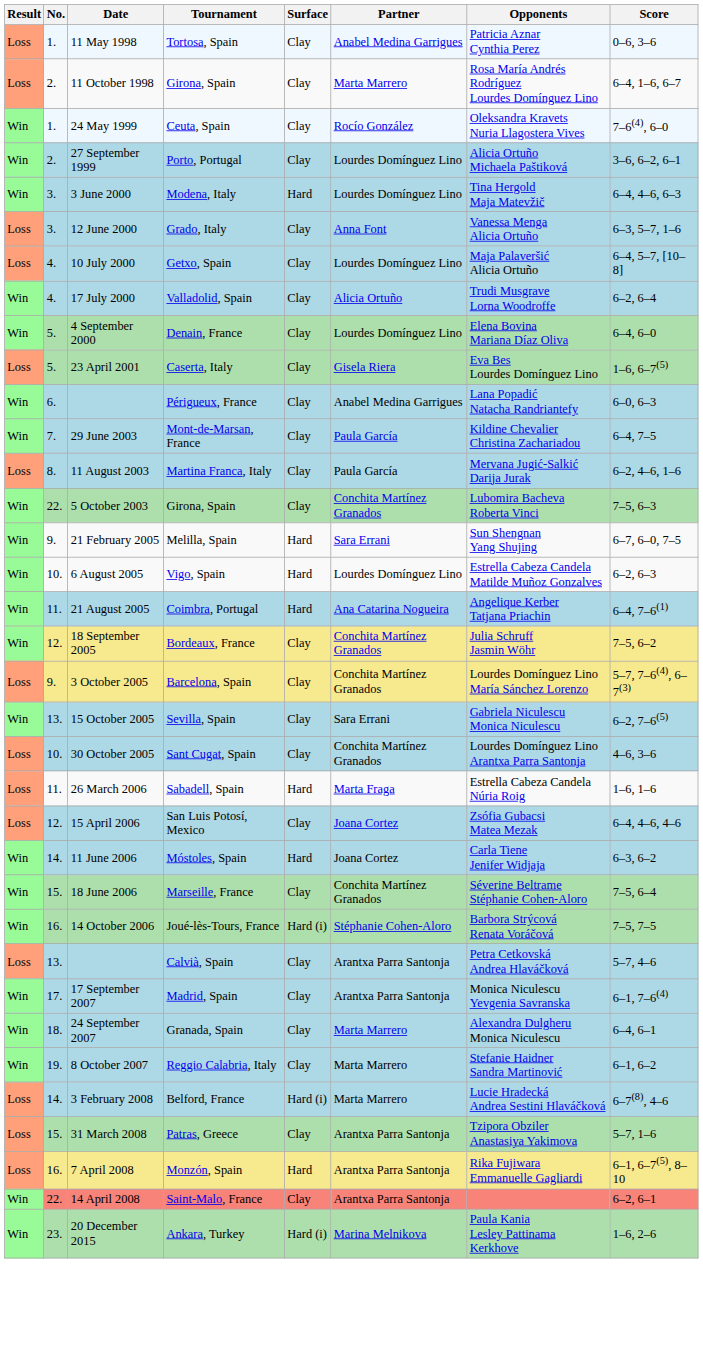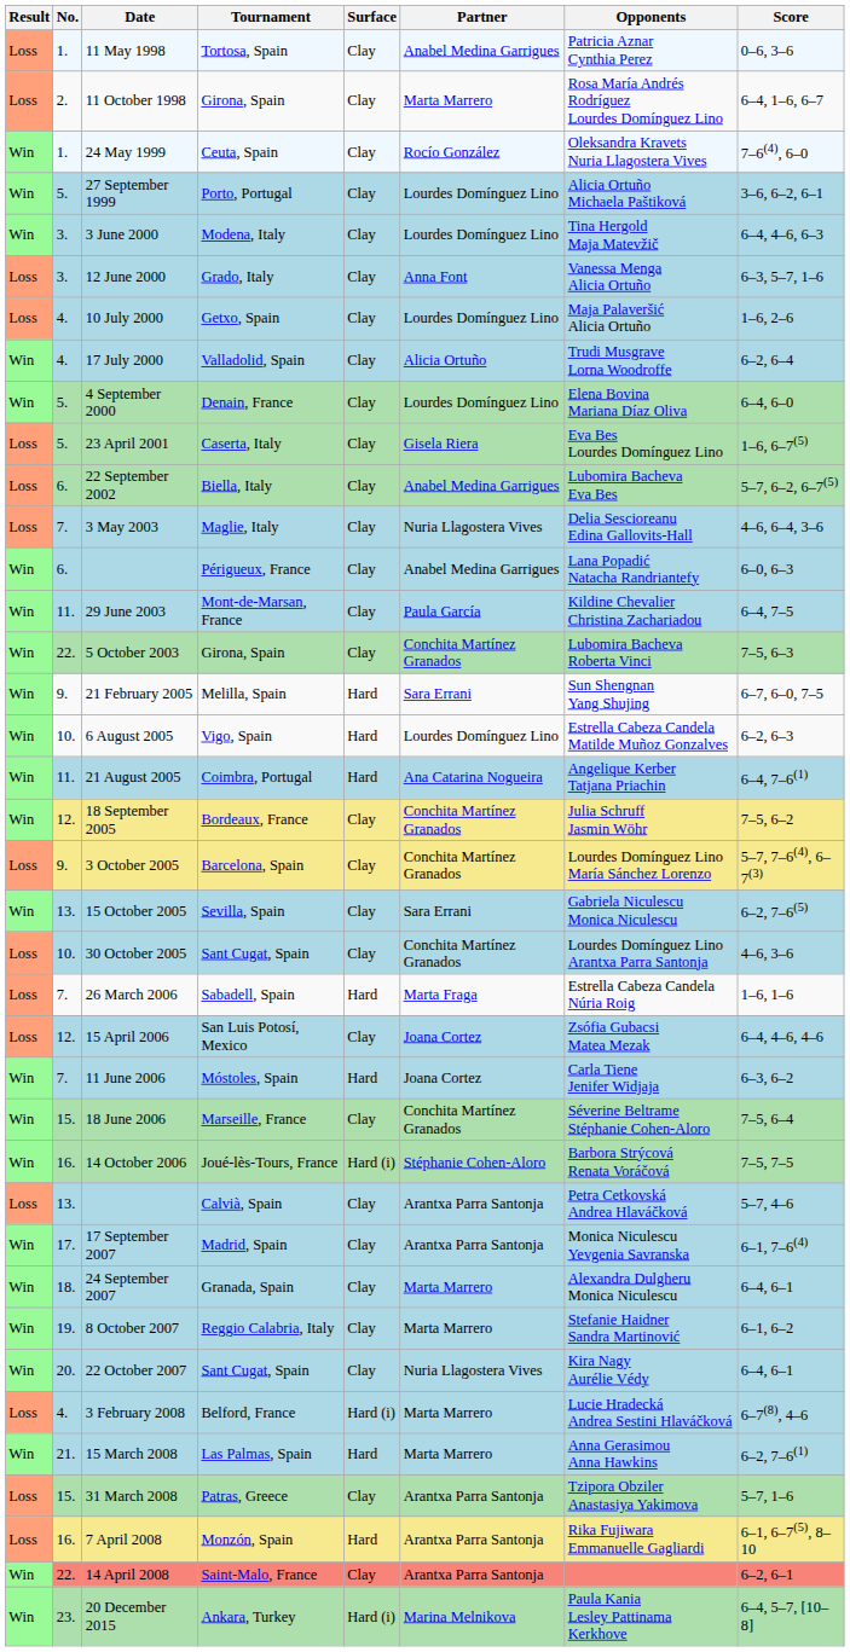27 September 1999 | No.: 2. -> 5.
3 June 2000 | Surface: Hard -> Clay
10 July 2000 | Score: 6–4, 5–7, [10–8] -> 1–6, 2–6
+ row: Loss | 6. | 22 September 2002 | Biella, Italy | Clay | Anabel Medina Garrigues | Lubomira Bacheva Eva Bes | 5–7, 6–2, 6–7(5)
+ row: Loss | 7. | 3 May 2003 | Maglie, Italy | Clay | Nuria Llagostera Vives | Delia Sescioreanu Edina Gallovits-Hall | 4–6, 6–4, 3–6
29 June 2003 | No.: 7. -> 11.
- row: Loss | 8. | 11 August 2003 | Martina Franca, Italy | Clay | Paula García | Mervana Jugić-Salkić Darija Jurak | 6–2, 4–6, 1–6
26 March 2006 | No.: 11. -> 7.
11 June 2006 | No.: 14. -> 7.
+ row: Win | 20. | 22 October 2007 | Sant Cugat, Spain | Clay | Nuria Llagostera Vives | Kira Nagy Aurélie Védy | 6–4, 6–1
3 February 2008 | No.: 14. -> 4.
+ row: Win | 21. | 15 March 2008 | Las Palmas, Spain | Hard | Marta Marrero | Anna Gerasimou Anna Hawkins | 6–2, 7–6(1)
20 December 2015 | Score: 1–6, 2–6 -> 6–4, 5–7, [10–8]
